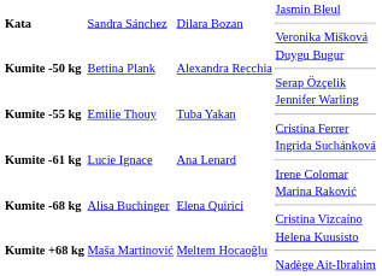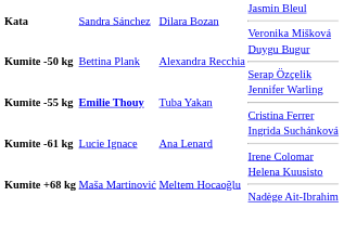Kumite -55 kg | column 2: normal -> bold
- row: Kumite -68 kg | Alisa Buchinger | Elena Quirici | Marina Raković Cristina Vizcaíno
